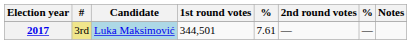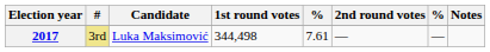2017 | Candidate: lightblue background -> no background
2017 | 1st round votes: 344,501 -> 344,498
